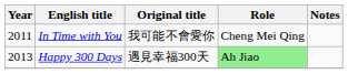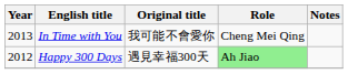In Time with You | Year: 2011 -> 2013
Happy 300 Days | Year: 2013 -> 2012
